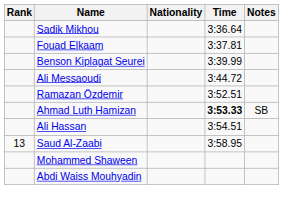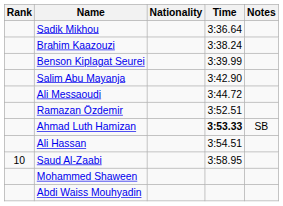- row: Fouad Elkaam | 3:37.81
+ row: Brahim Kaazouzi | 3:38.24
+ row: Salim Abu Mayanja | 3:42.90
Saud Al-Zaabi | Rank: 13 -> 10
